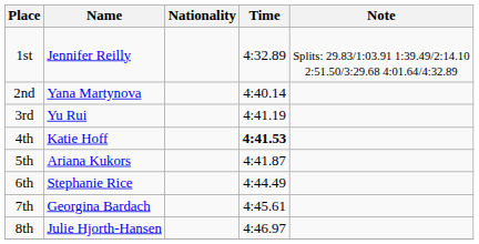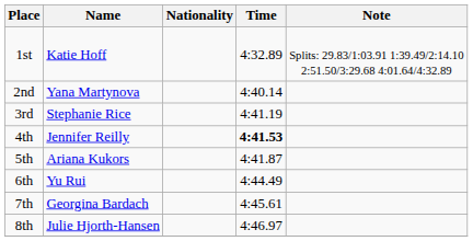1st | Name: Jennifer Reilly -> Katie Hoff
3rd | Name: Yu Rui -> Stephanie Rice
4th | Name: Katie Hoff -> Jennifer Reilly
6th | Name: Stephanie Rice -> Yu Rui
